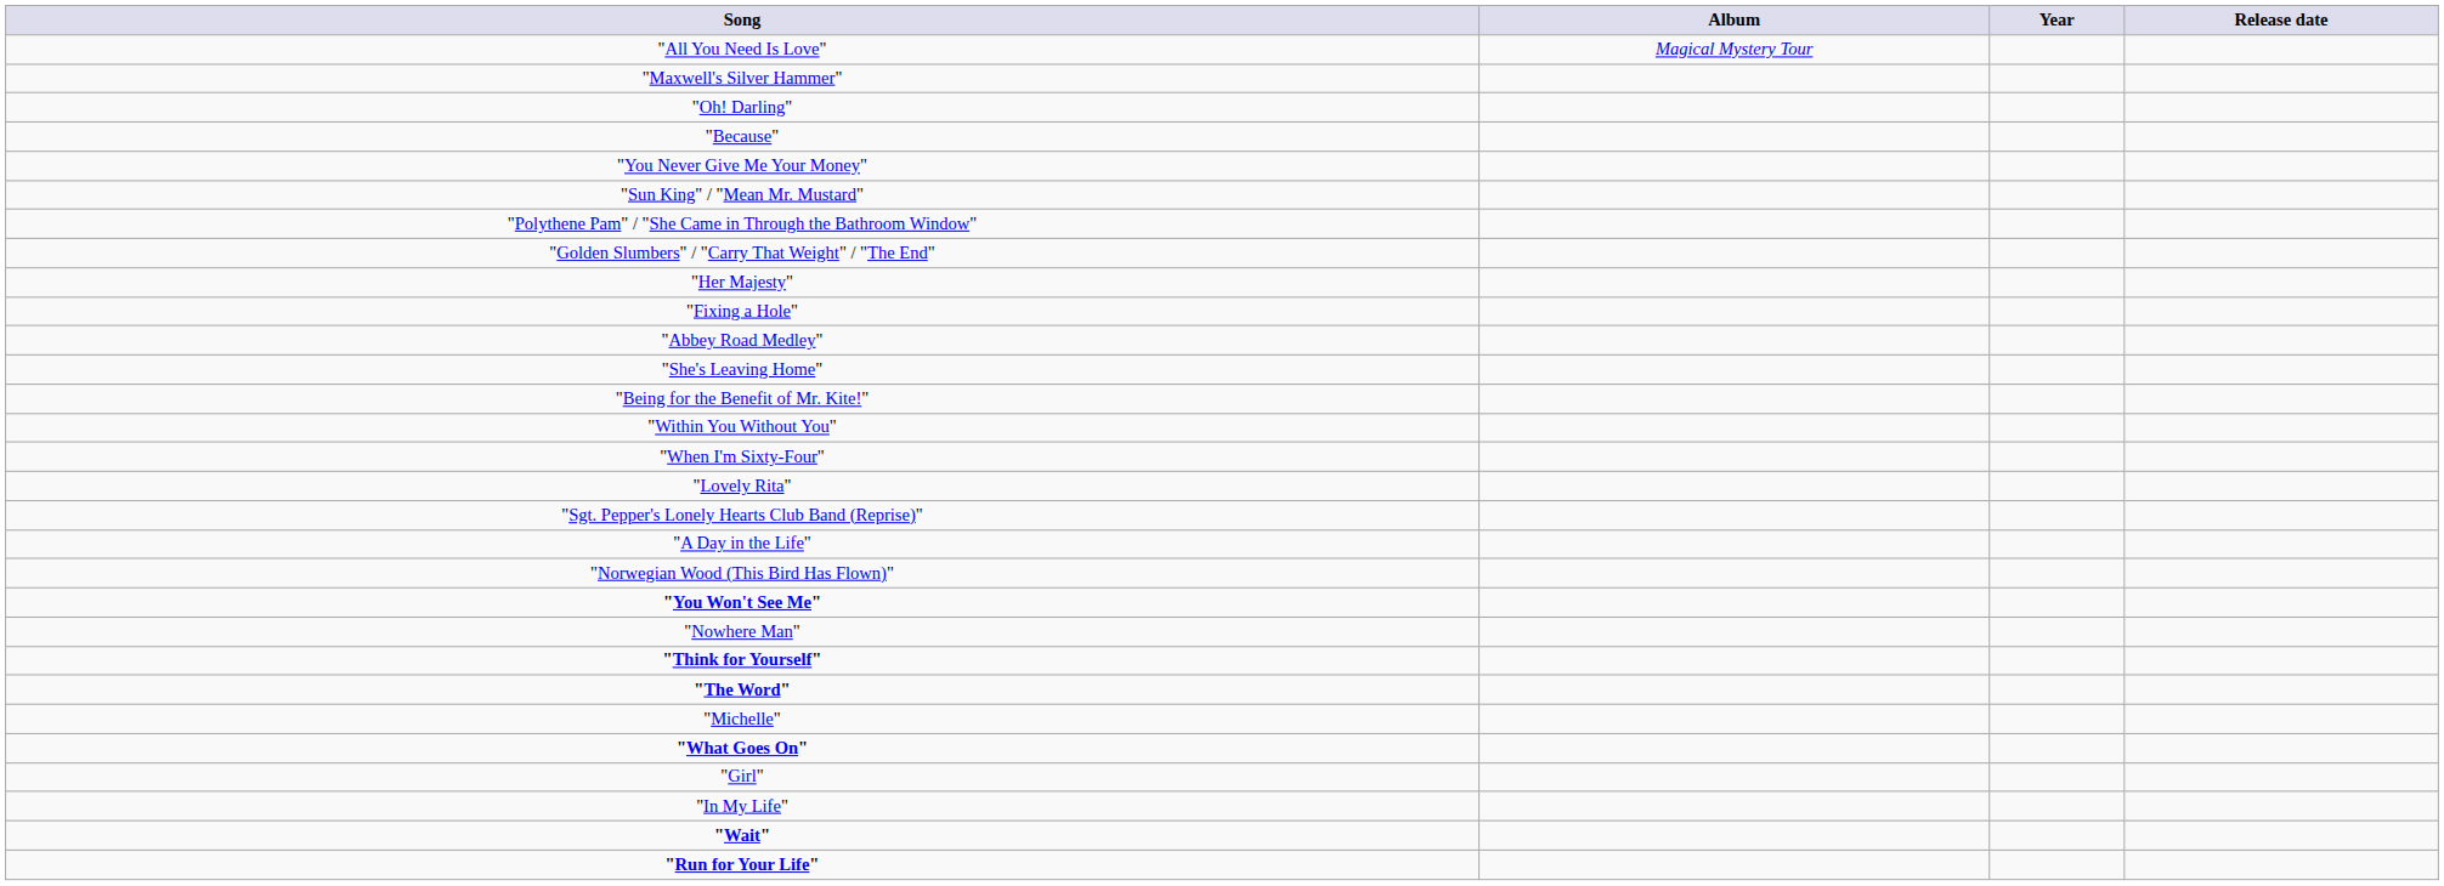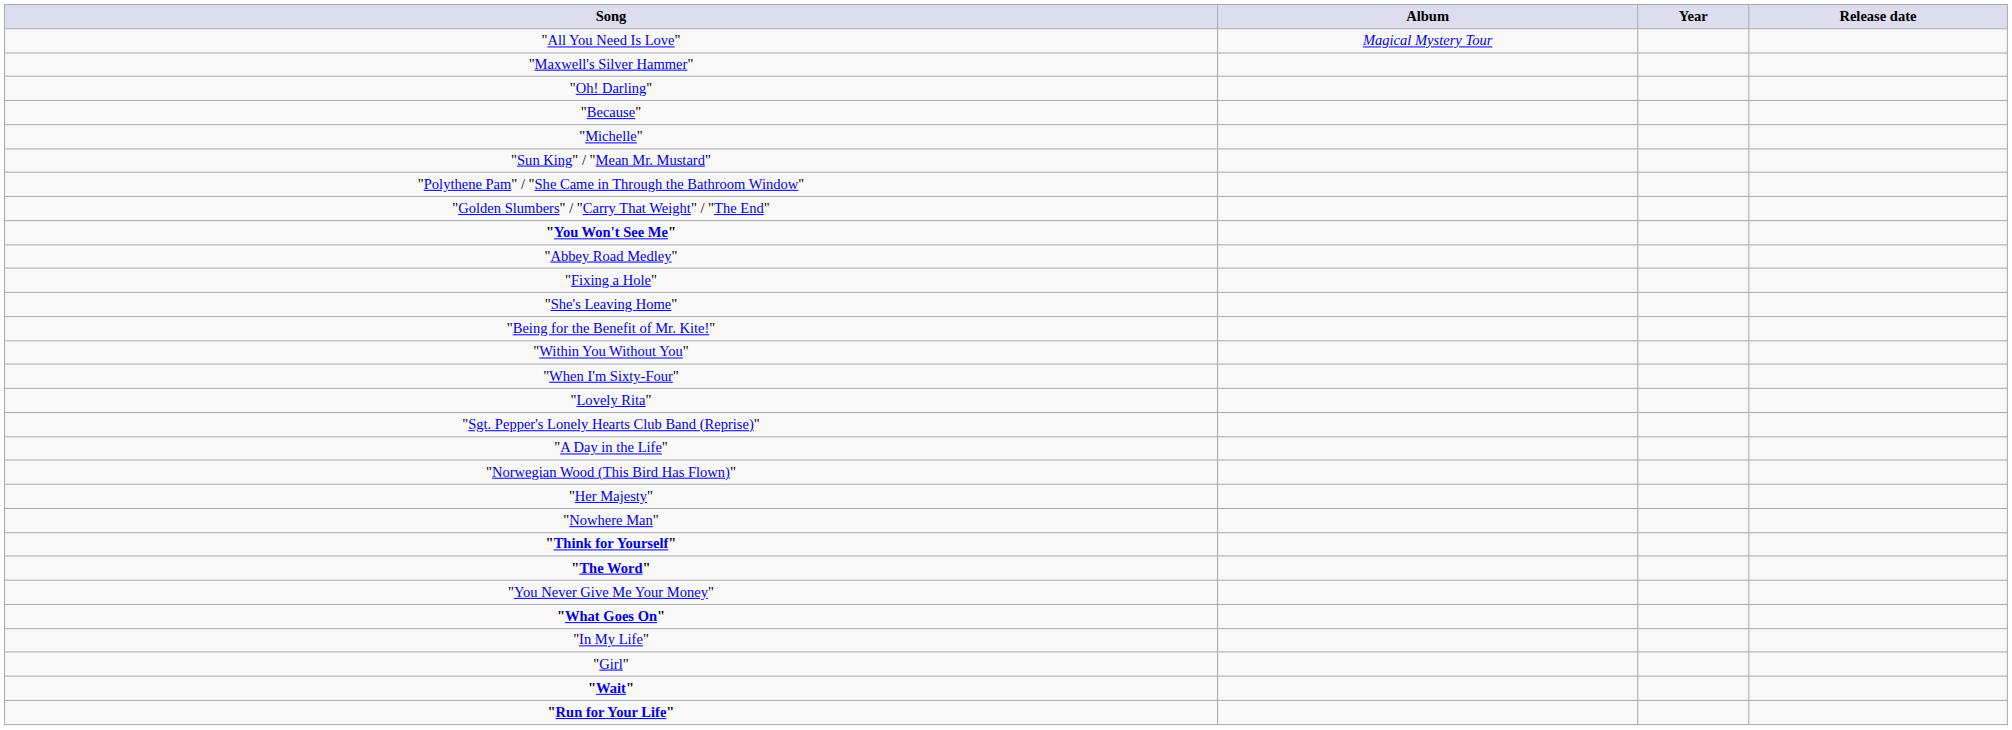rows swapped: "You Never Give Me Your Money" <-> "Michelle"
rows swapped: "Her Majesty" <-> "You Won't See Me"
rows swapped: "Abbey Road Medley" <-> "Fixing a Hole"
rows swapped: "Girl" <-> "In My Life"
